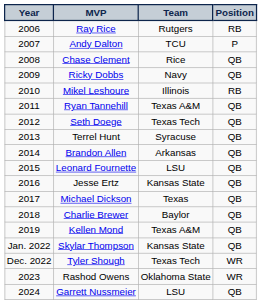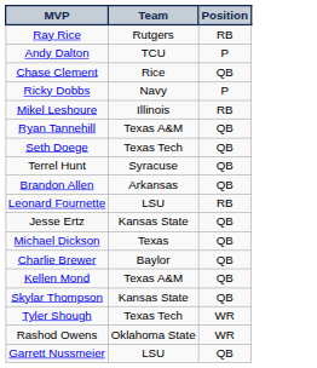- column: Year | 2006 | 2007 | 2008 | 2009 | 2010 | 2011 | 2012 | 2013 | 2014 | 2015 | 2016 | 2017 | 2018 | 2019 | Jan. 2022 | Dec. 2022 | 2023 | 2024
Ricky Dobbs | Position: QB -> P
Leonard Fournette | Position: QB -> RB
